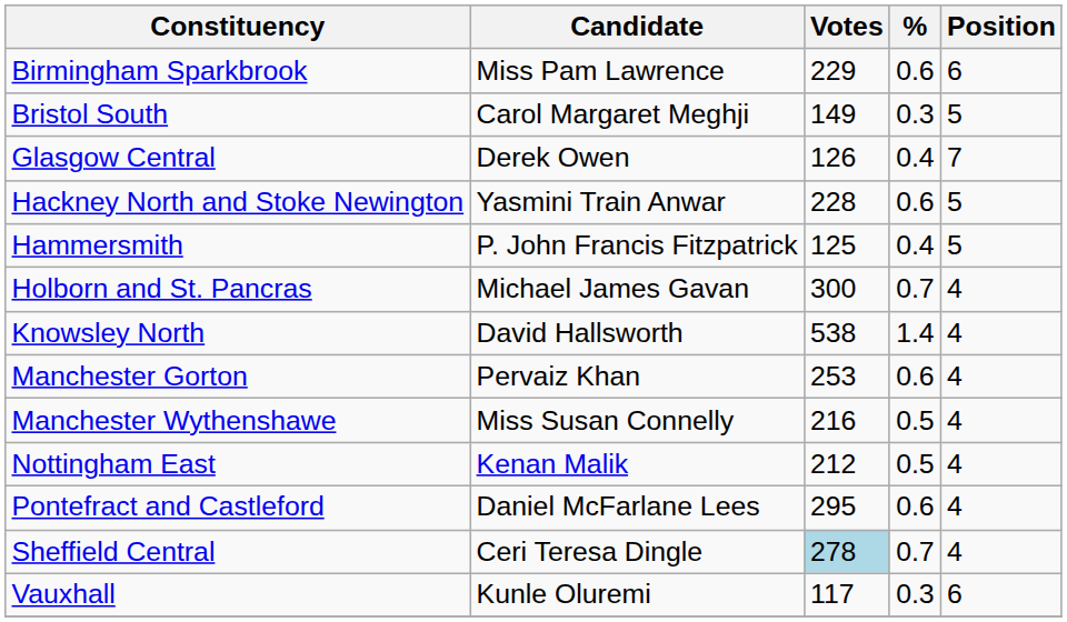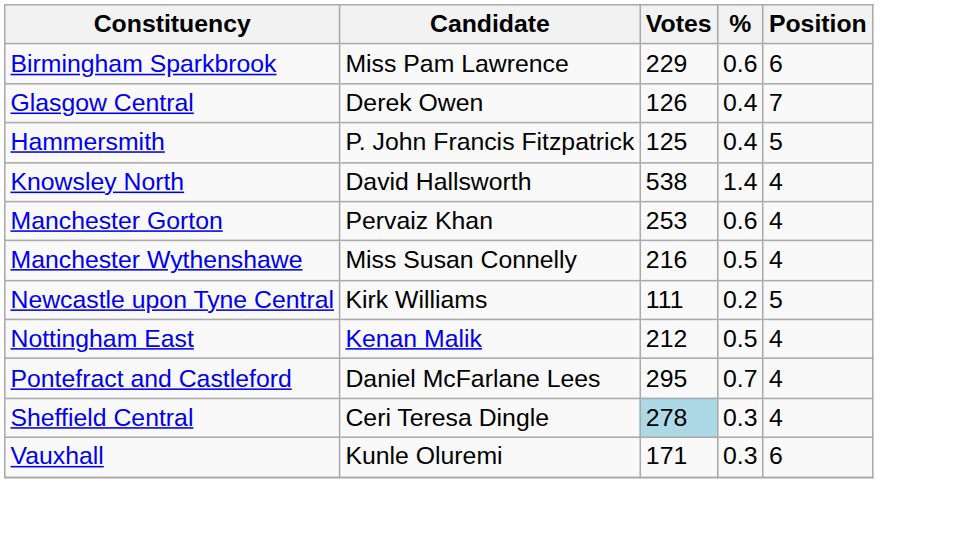- row: Bristol South | Carol Margaret Meghji | 149 | 0.3 | 5
- row: Hackney North and Stoke Newington | Yasmini Train Anwar | 228 | 0.6 | 5
- row: Holborn and St. Pancras | Michael James Gavan | 300 | 0.7 | 4
+ row: Newcastle upon Tyne Central | Kirk Williams | 111 | 0.2 | 5
Pontefract and Castleford | %: 0.6 -> 0.7
Sheffield Central | %: 0.7 -> 0.3
Vauxhall | Votes: 117 -> 171
